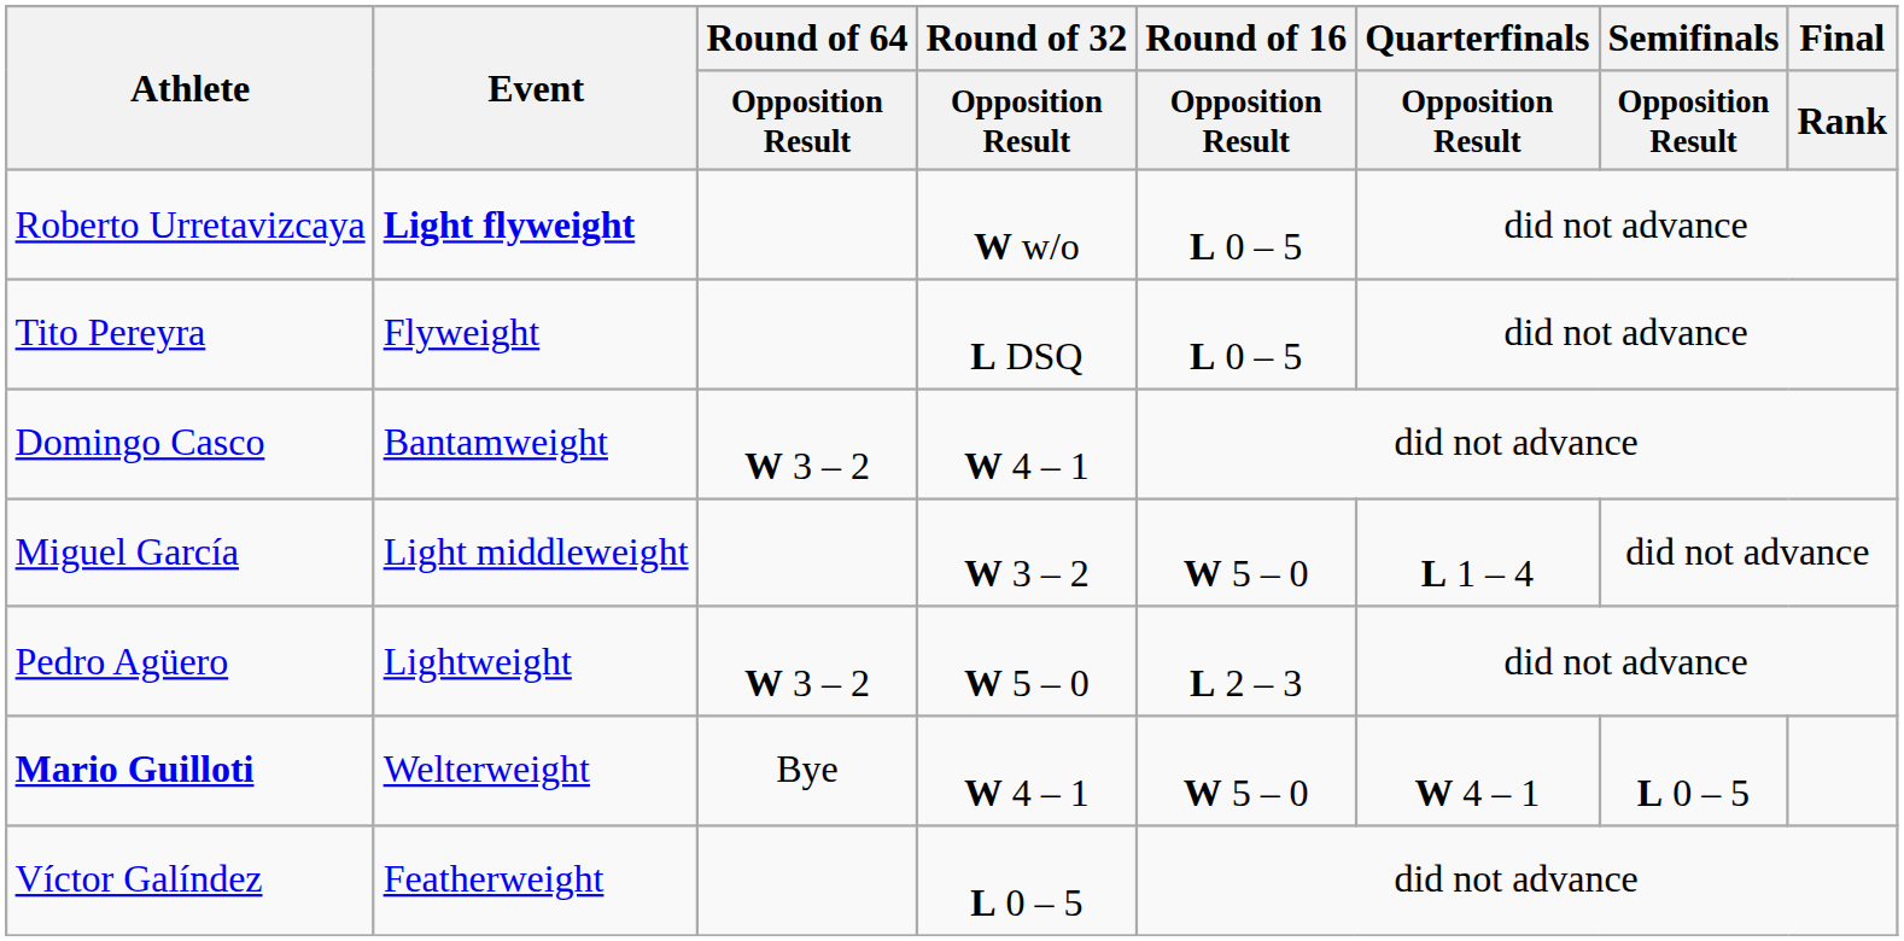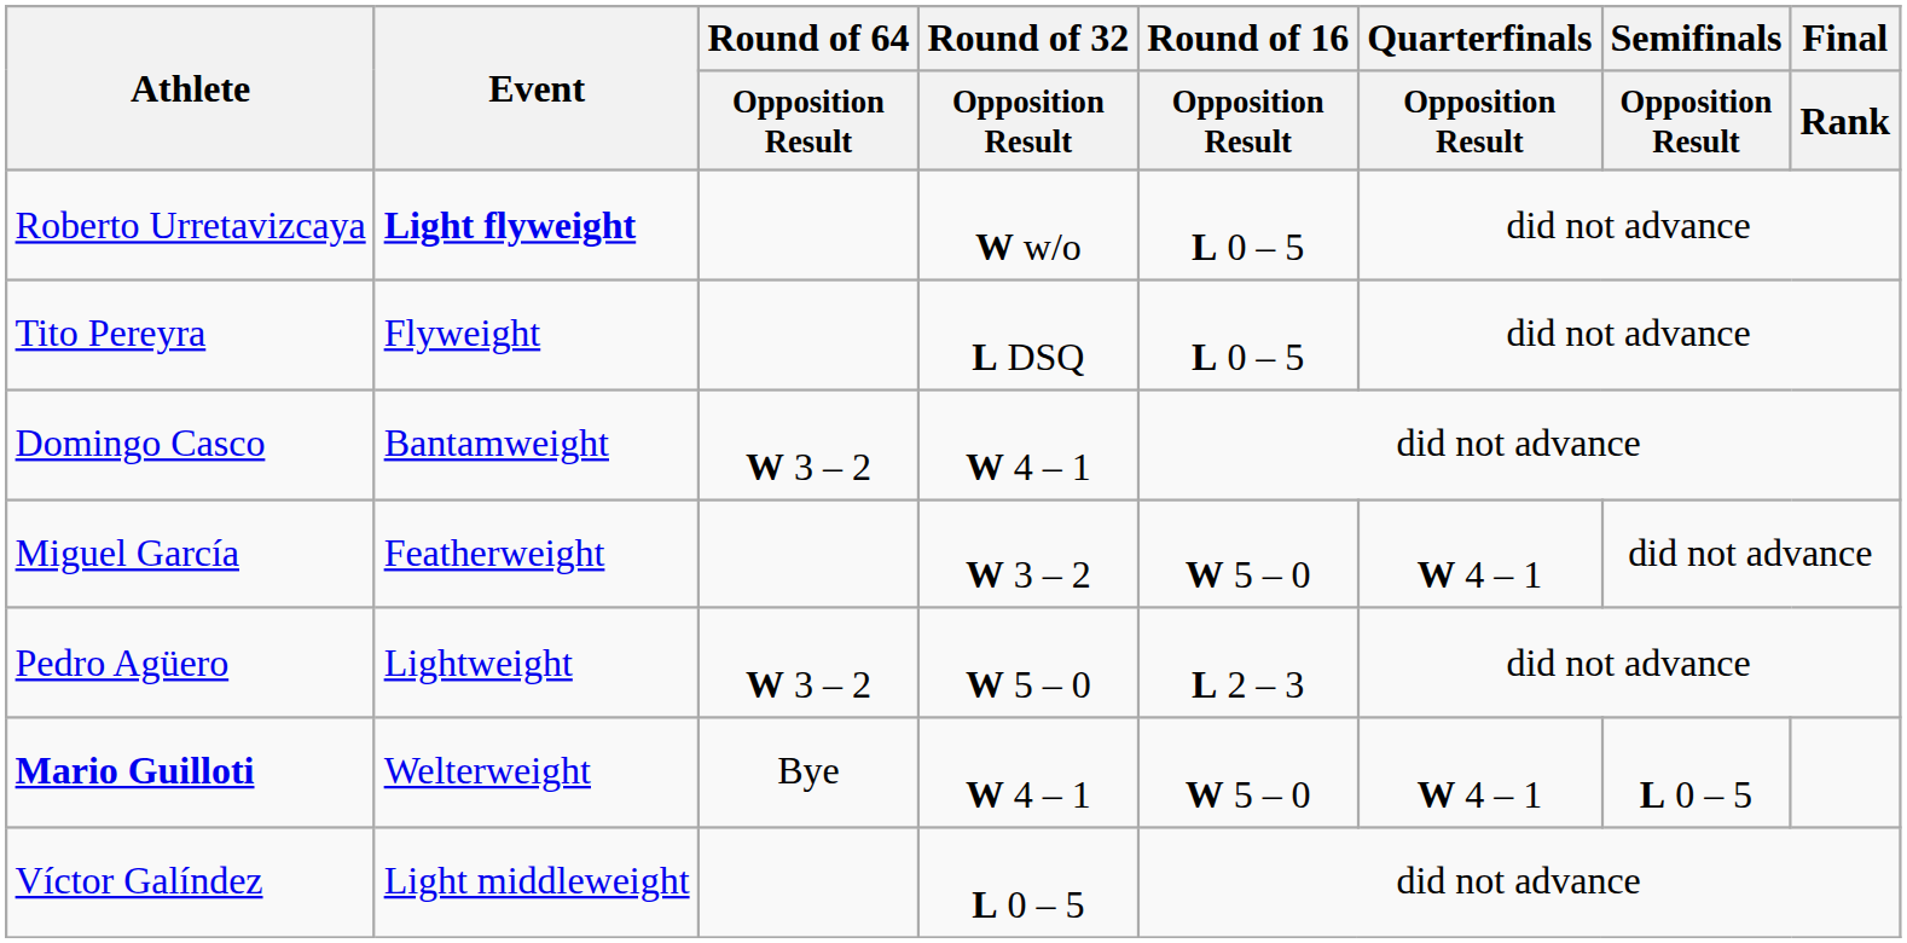Miguel García | Event: Light middleweight -> Featherweight
Miguel García | Quarterfinals / Opposition Result: L 1 – 4 -> W 4 – 1
Víctor Galíndez | Event: Featherweight -> Light middleweight
